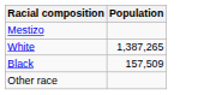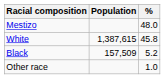+ column: % | 48.0 | 45.8 | 5.2 | 1.0
White | Population: 1,387,265 -> 1,387,615
